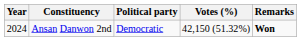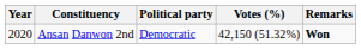Ansan Danwon 2nd | Year: 2024 -> 2020
